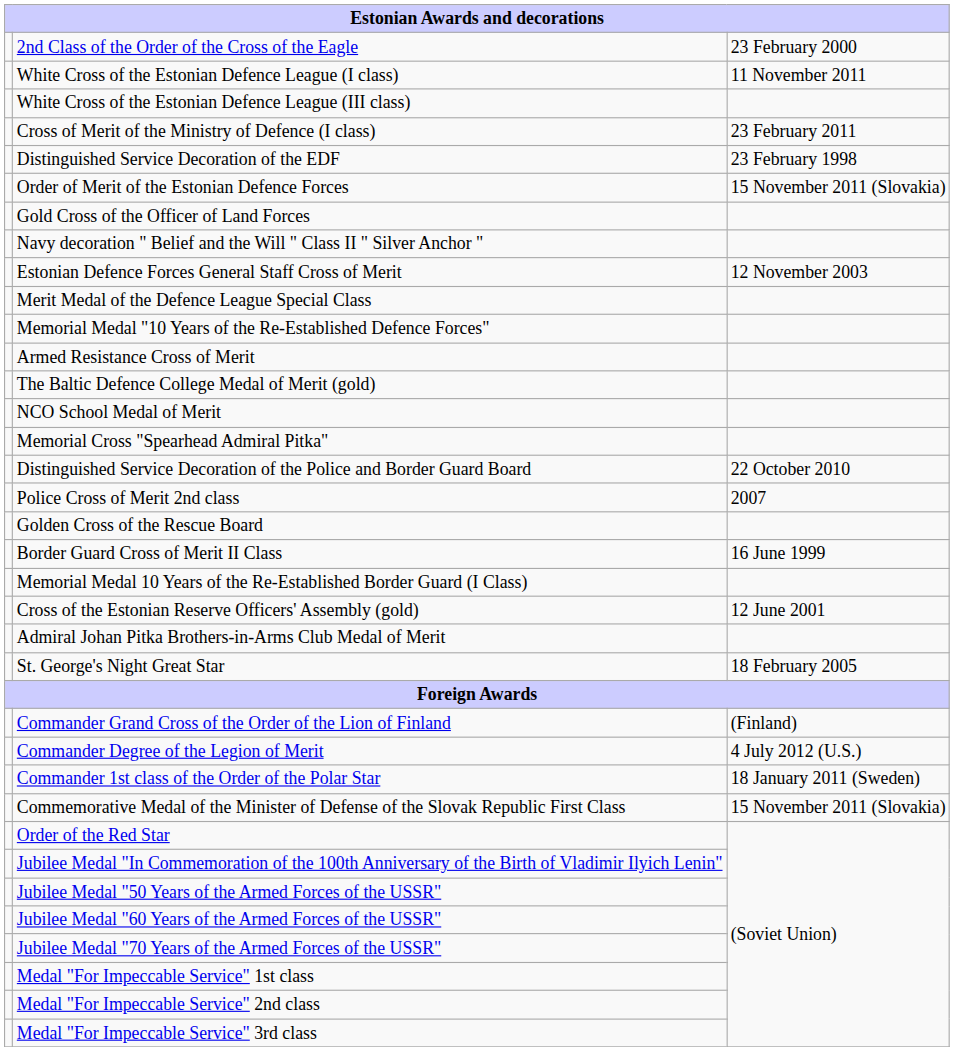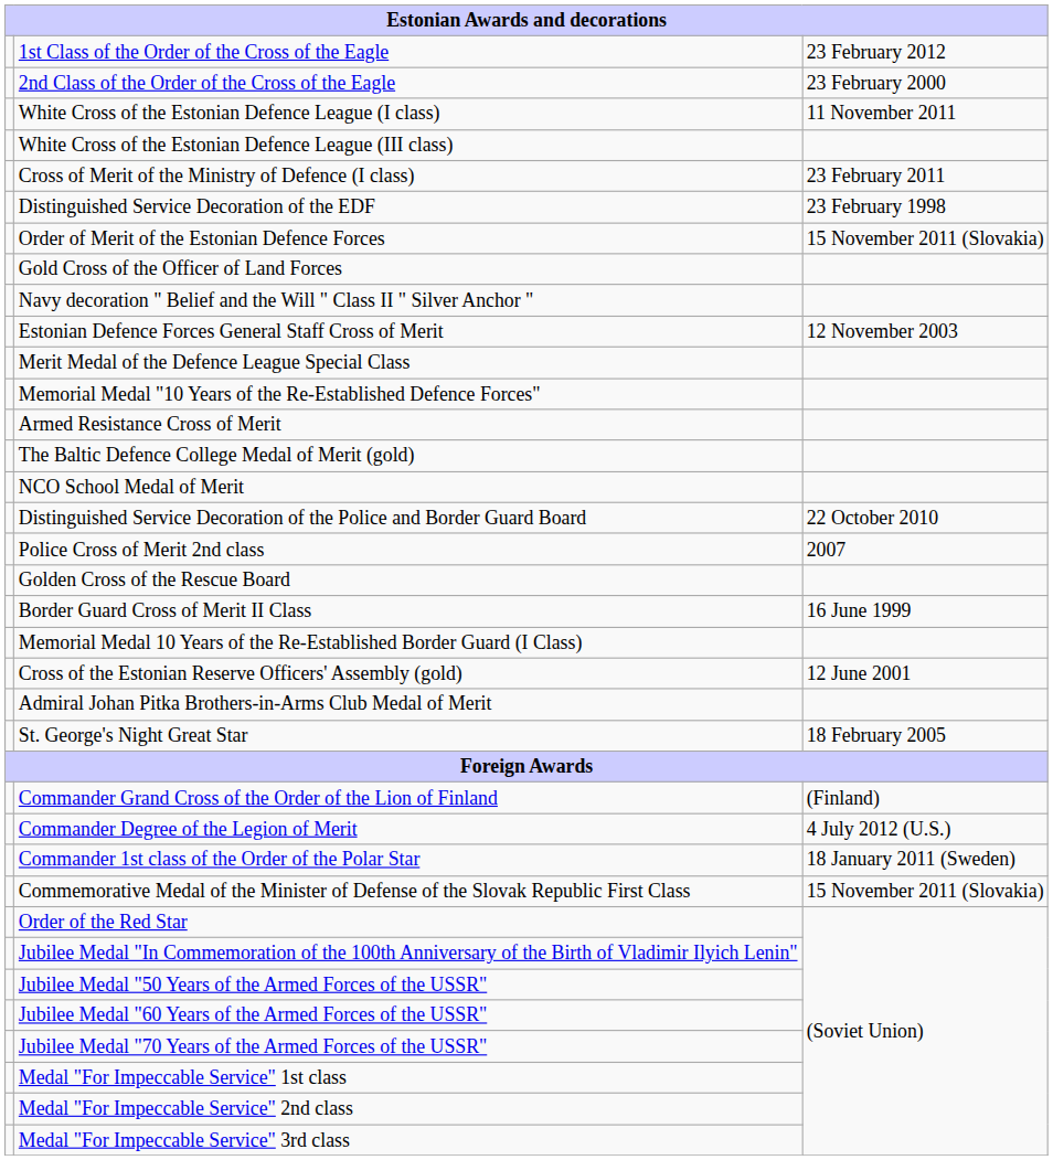+ row: 1st Class of the Order of the Cross of the Eagle | 23 February 2012
- row: Memorial Cross "Spearhead Admiral Pitka"
